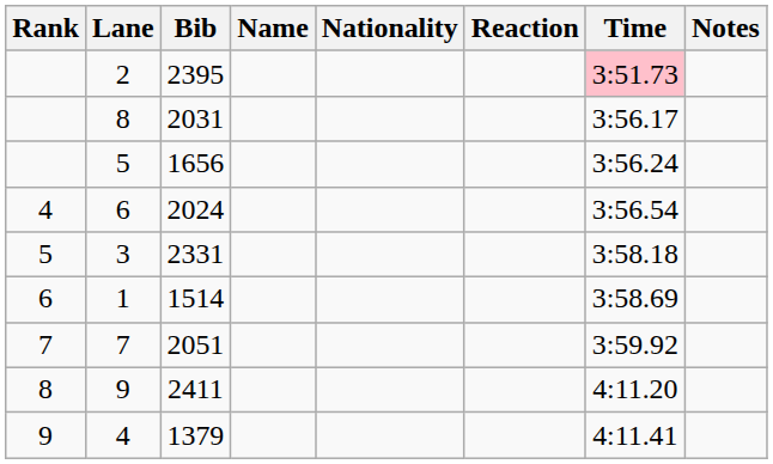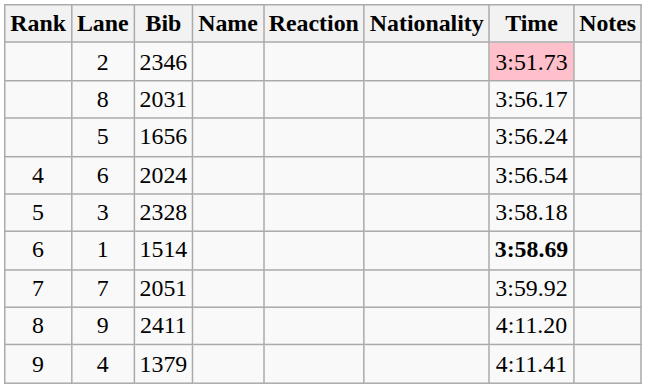columns swapped: Nationality <-> Reaction
2 | Bib: 2395 -> 2346
3 | Bib: 2331 -> 2328
1 | Time: normal -> bold
